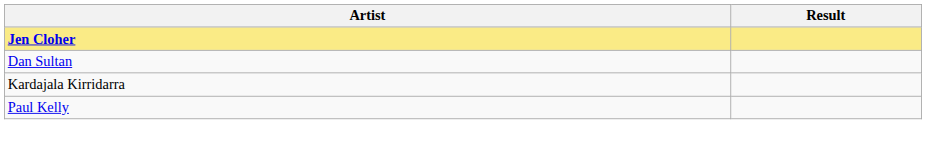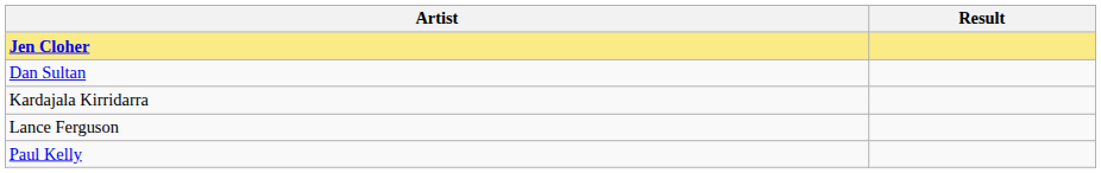+ row: Lance Ferguson
